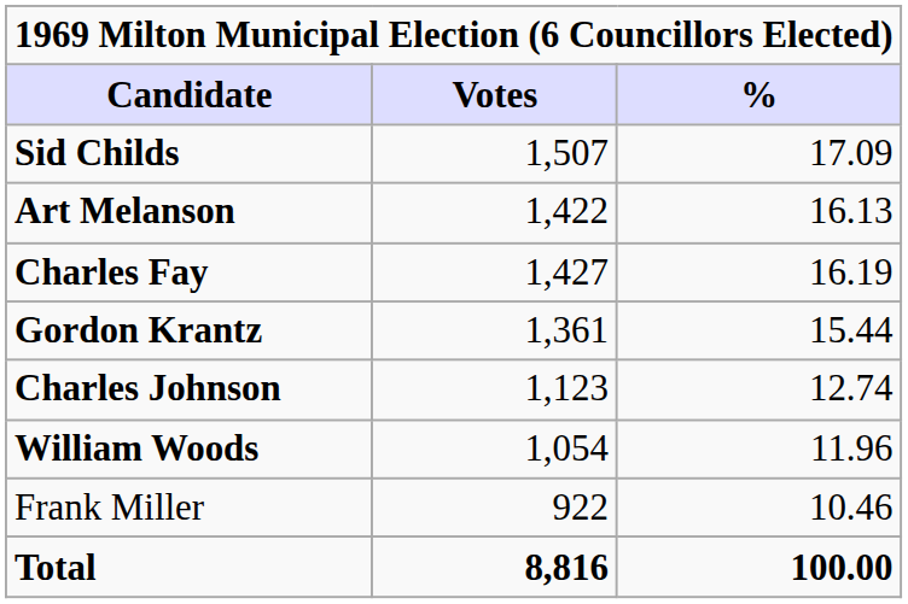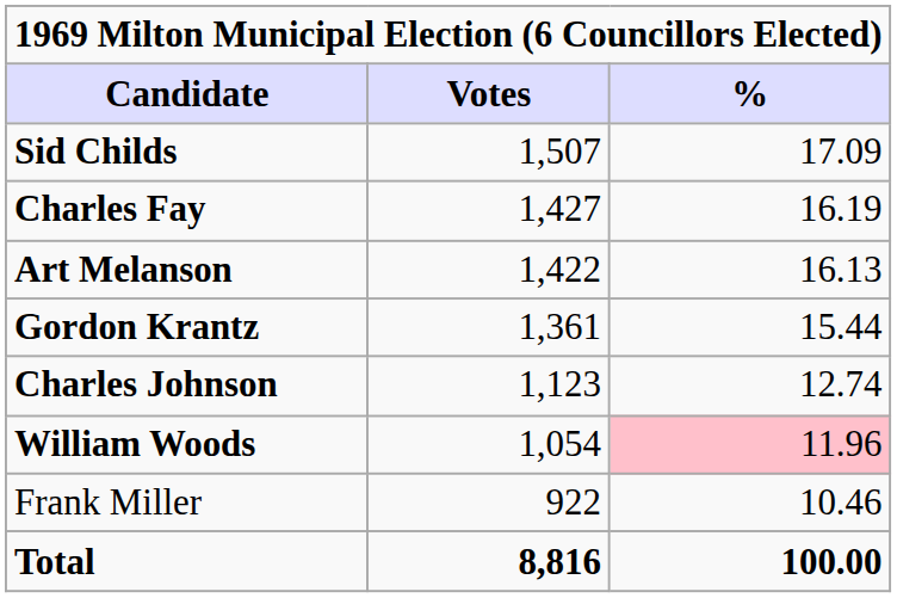rows swapped: Charles Fay <-> Art Melanson
William Woods | %: no background -> pink background
